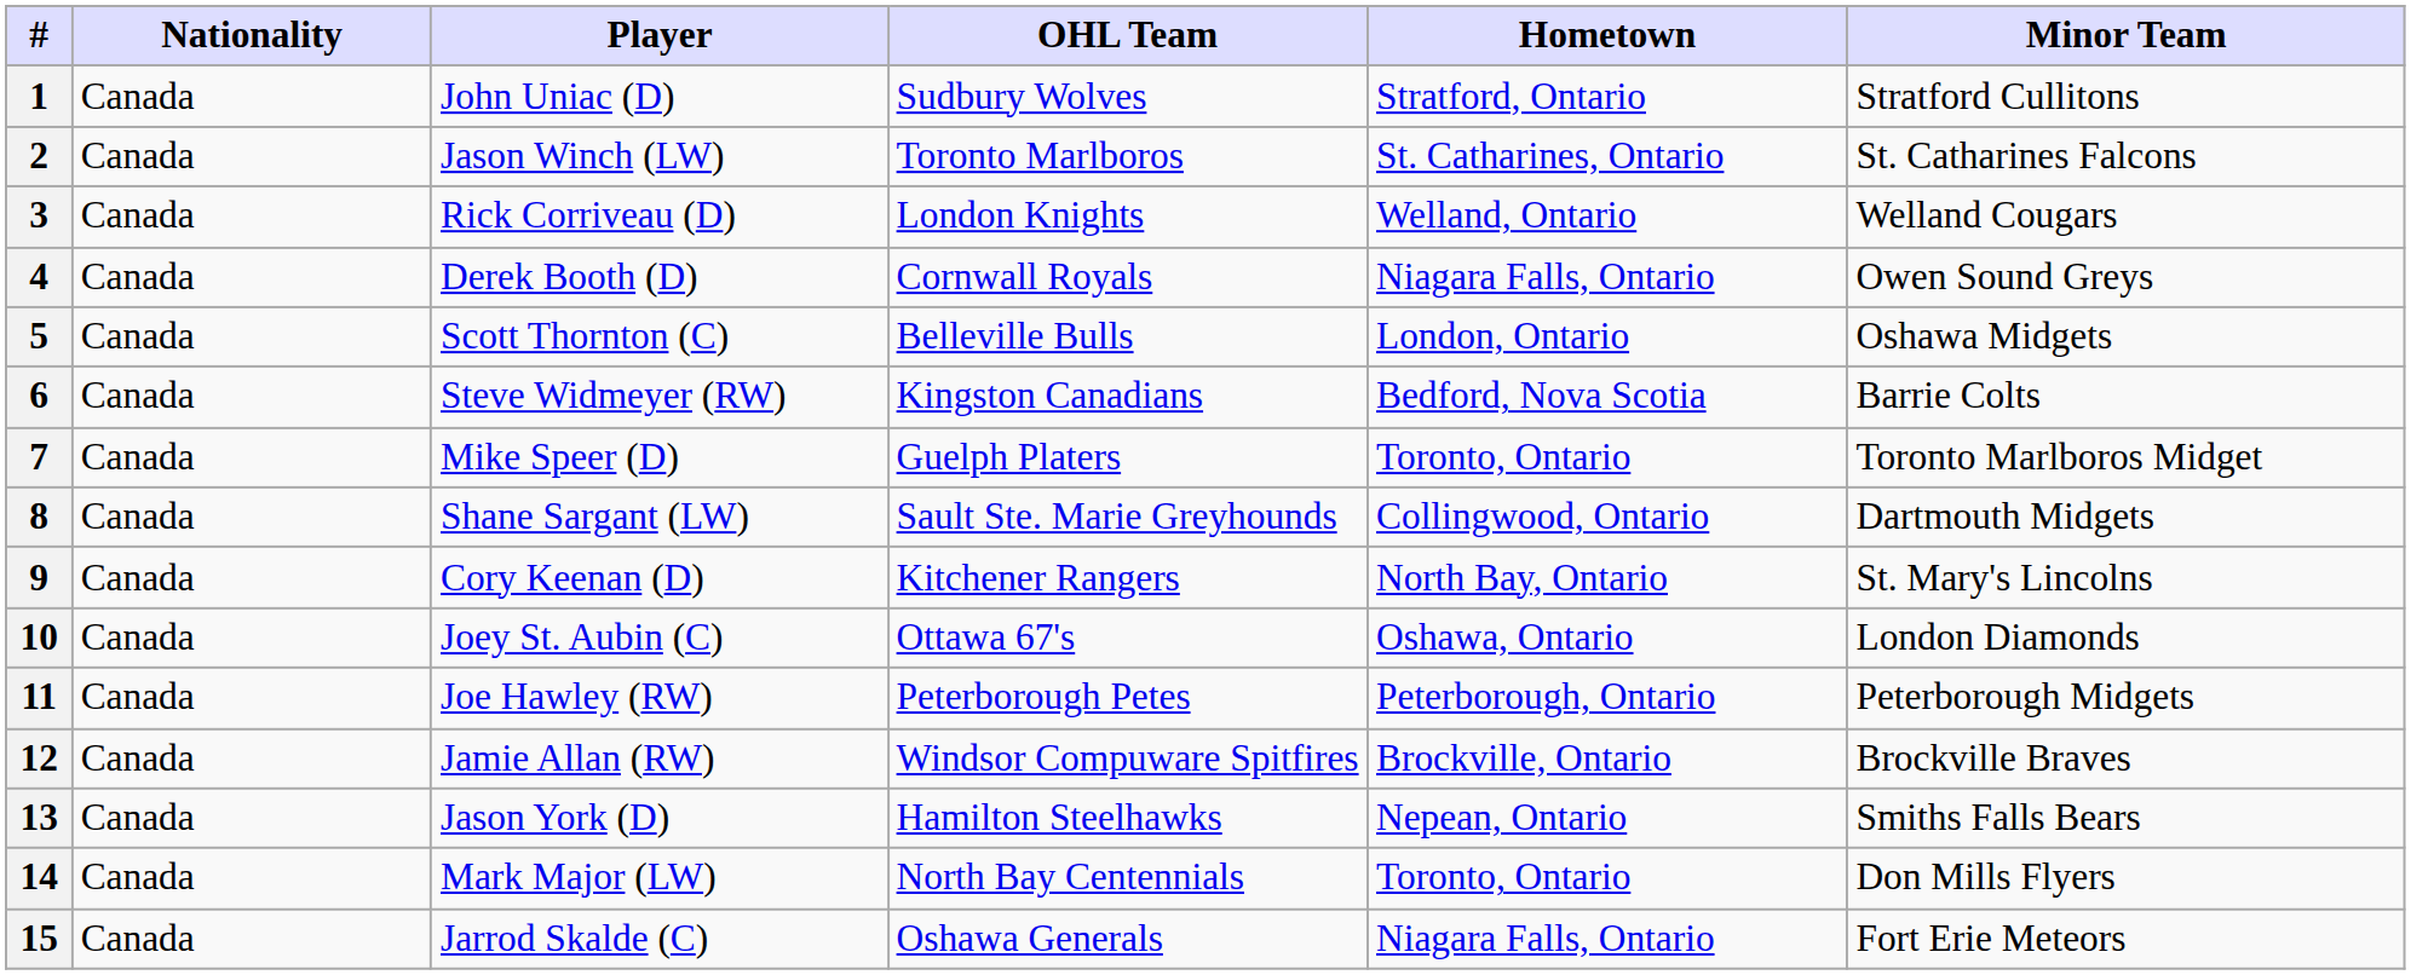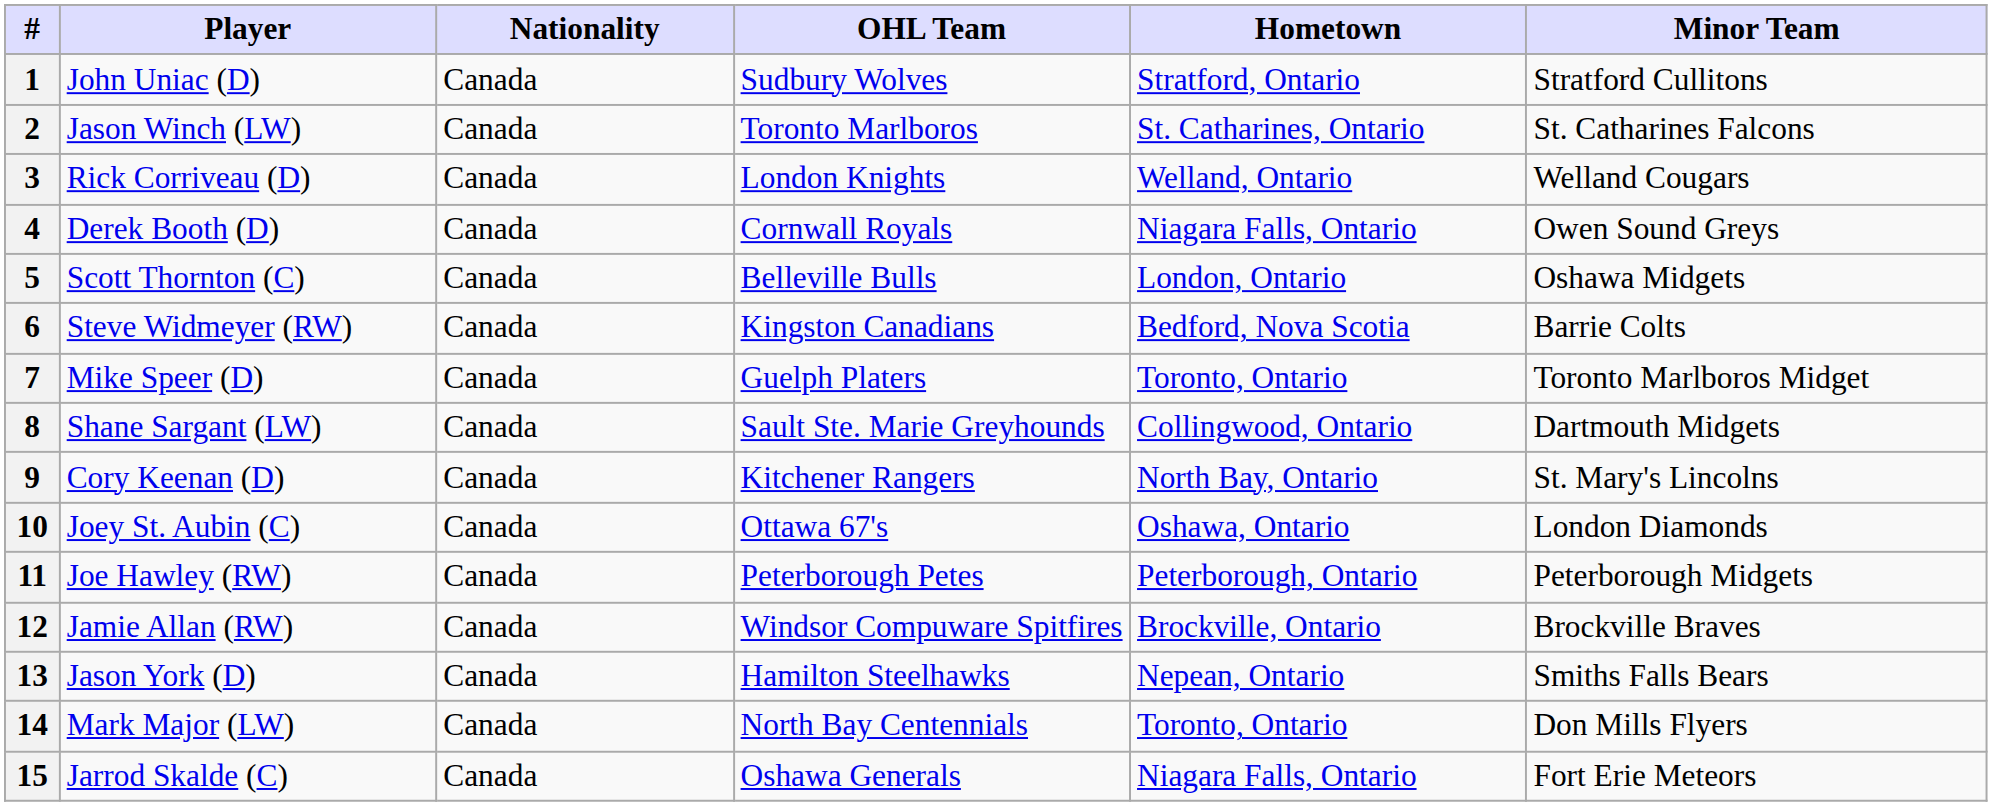columns swapped: Player <-> Nationality
